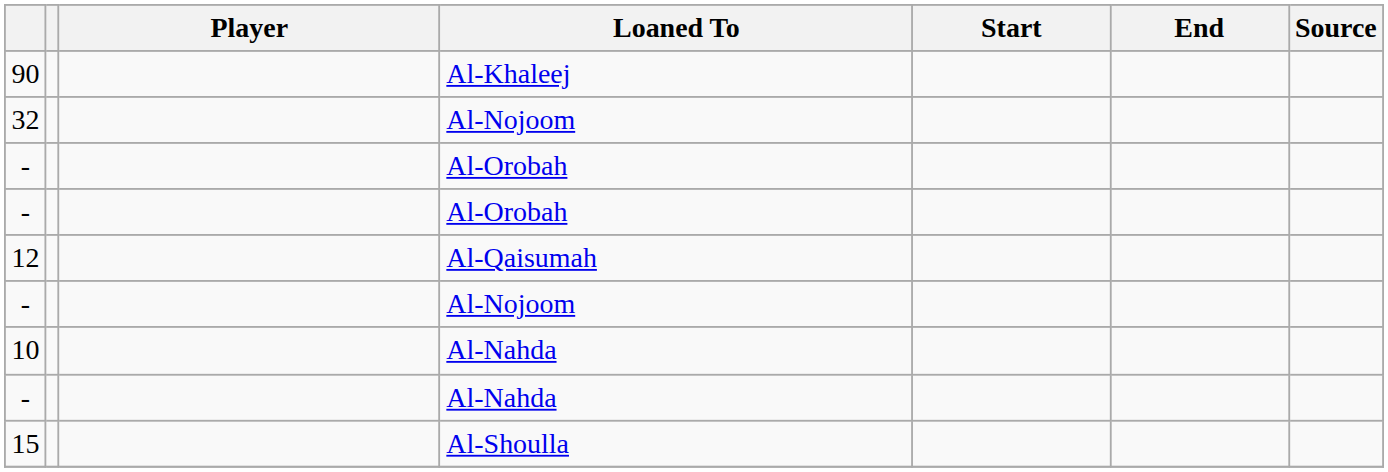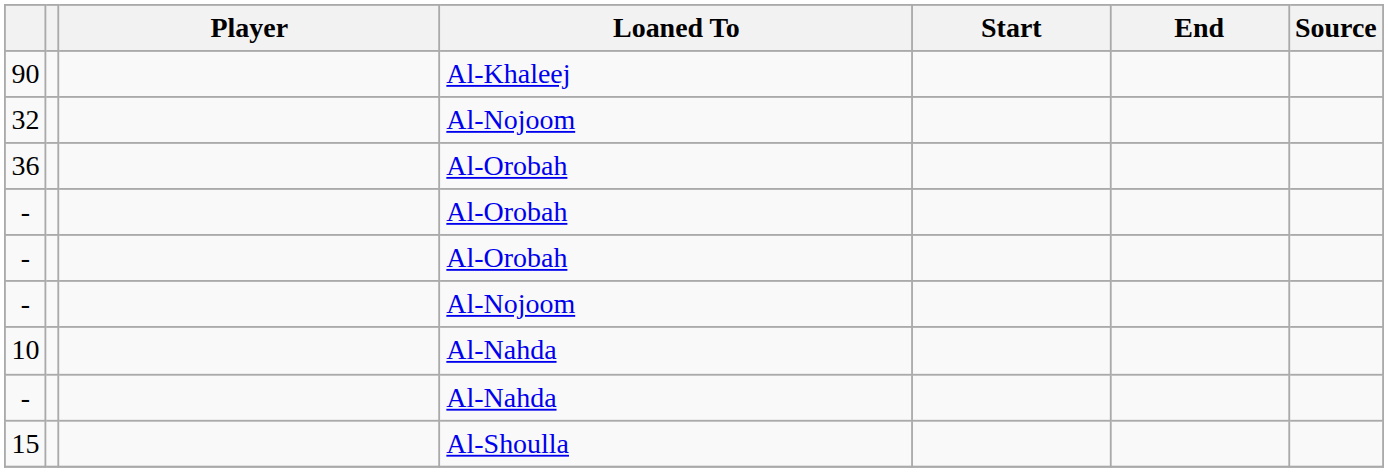+ row: 36 | Al-Orobah
- row: 12 | Al-Qaisumah
